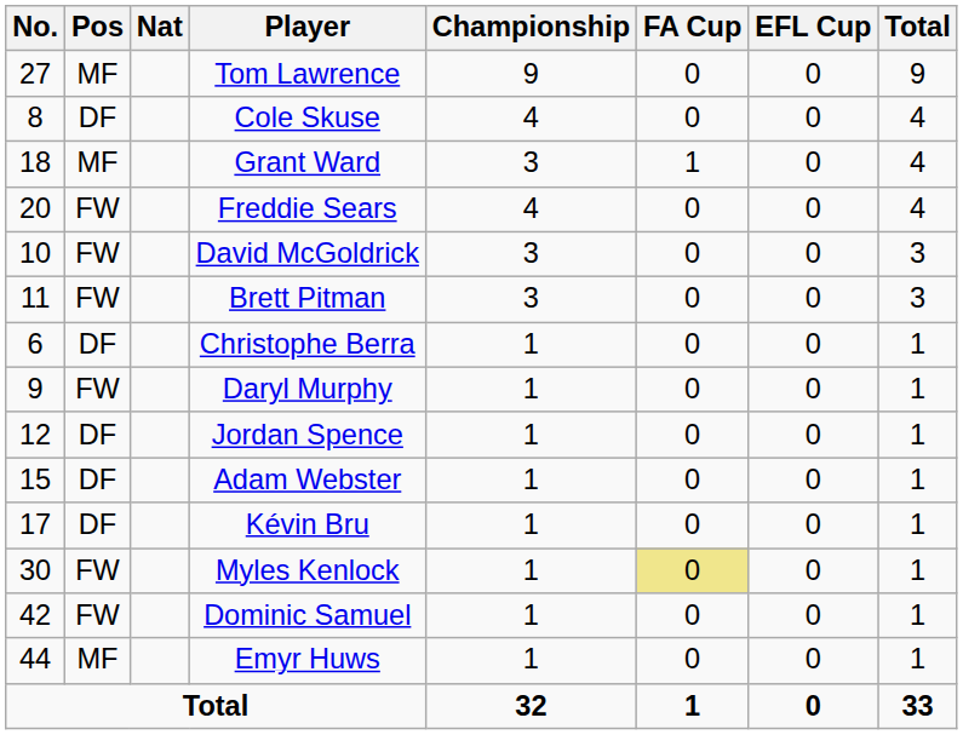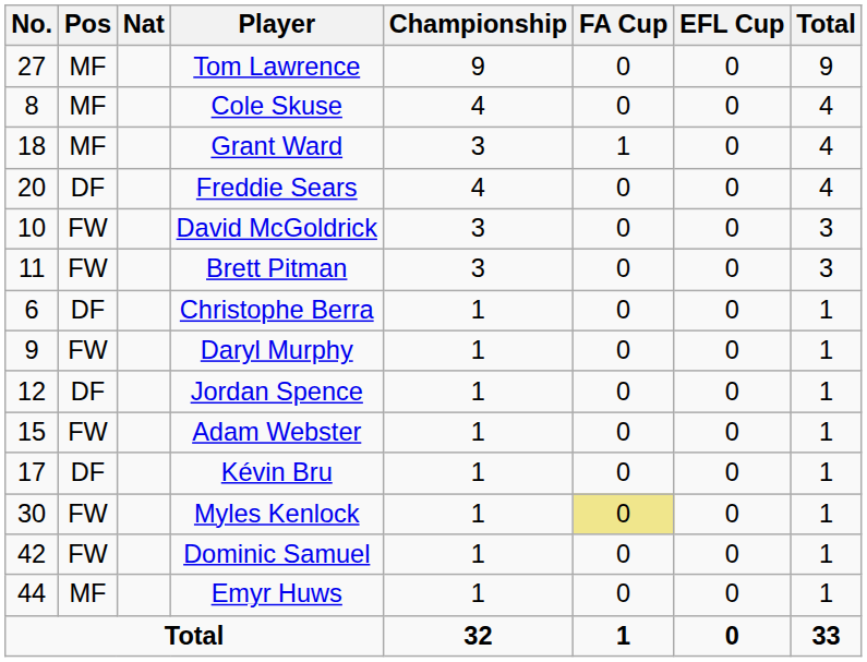Cole Skuse | Pos: DF -> MF
Freddie Sears | Pos: FW -> DF
Adam Webster | Pos: DF -> FW
